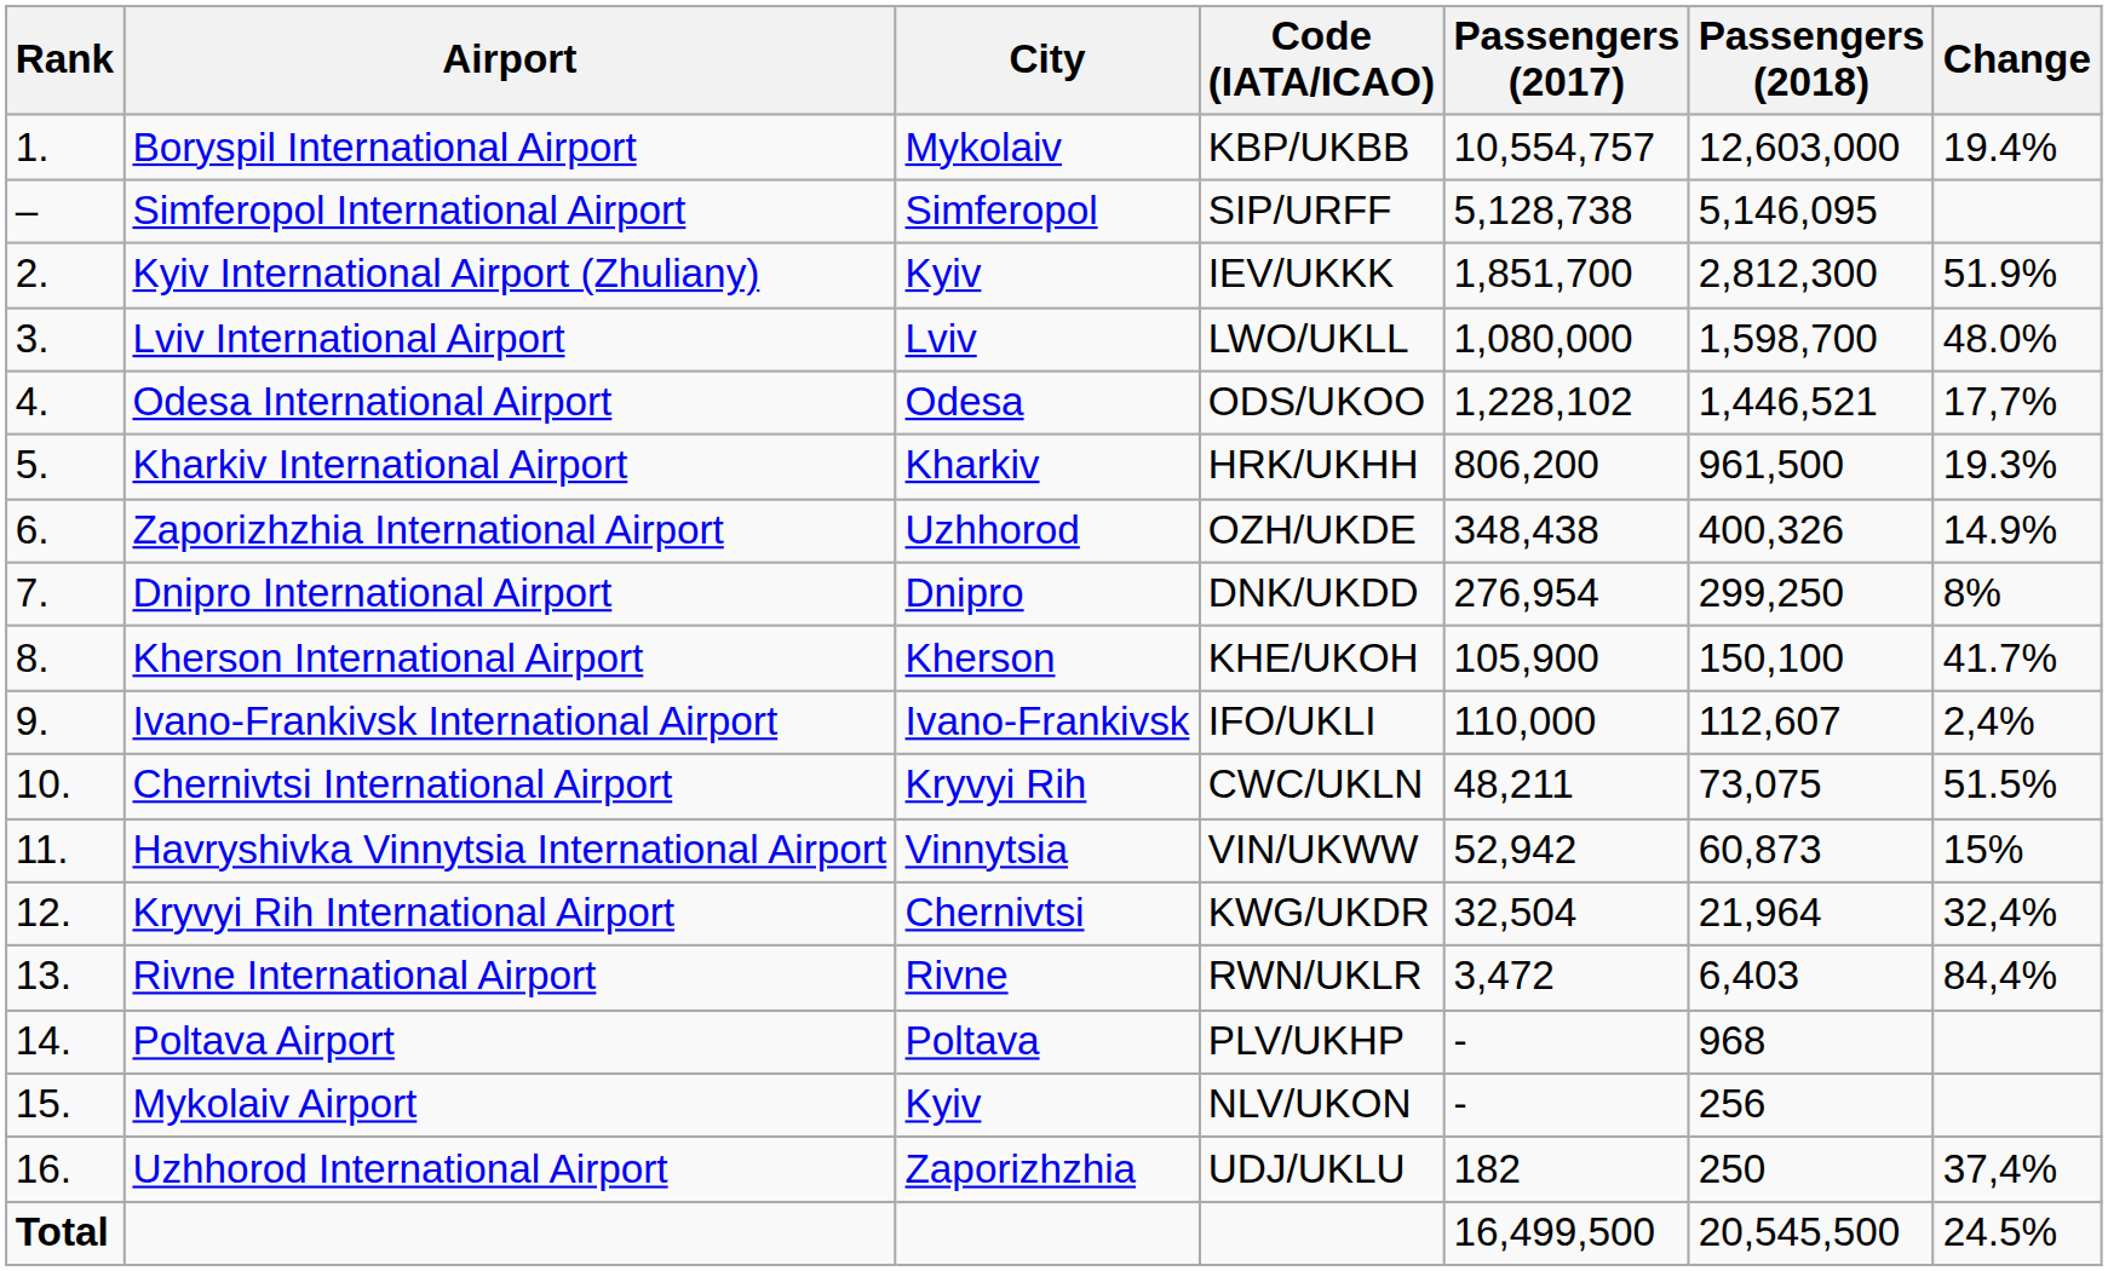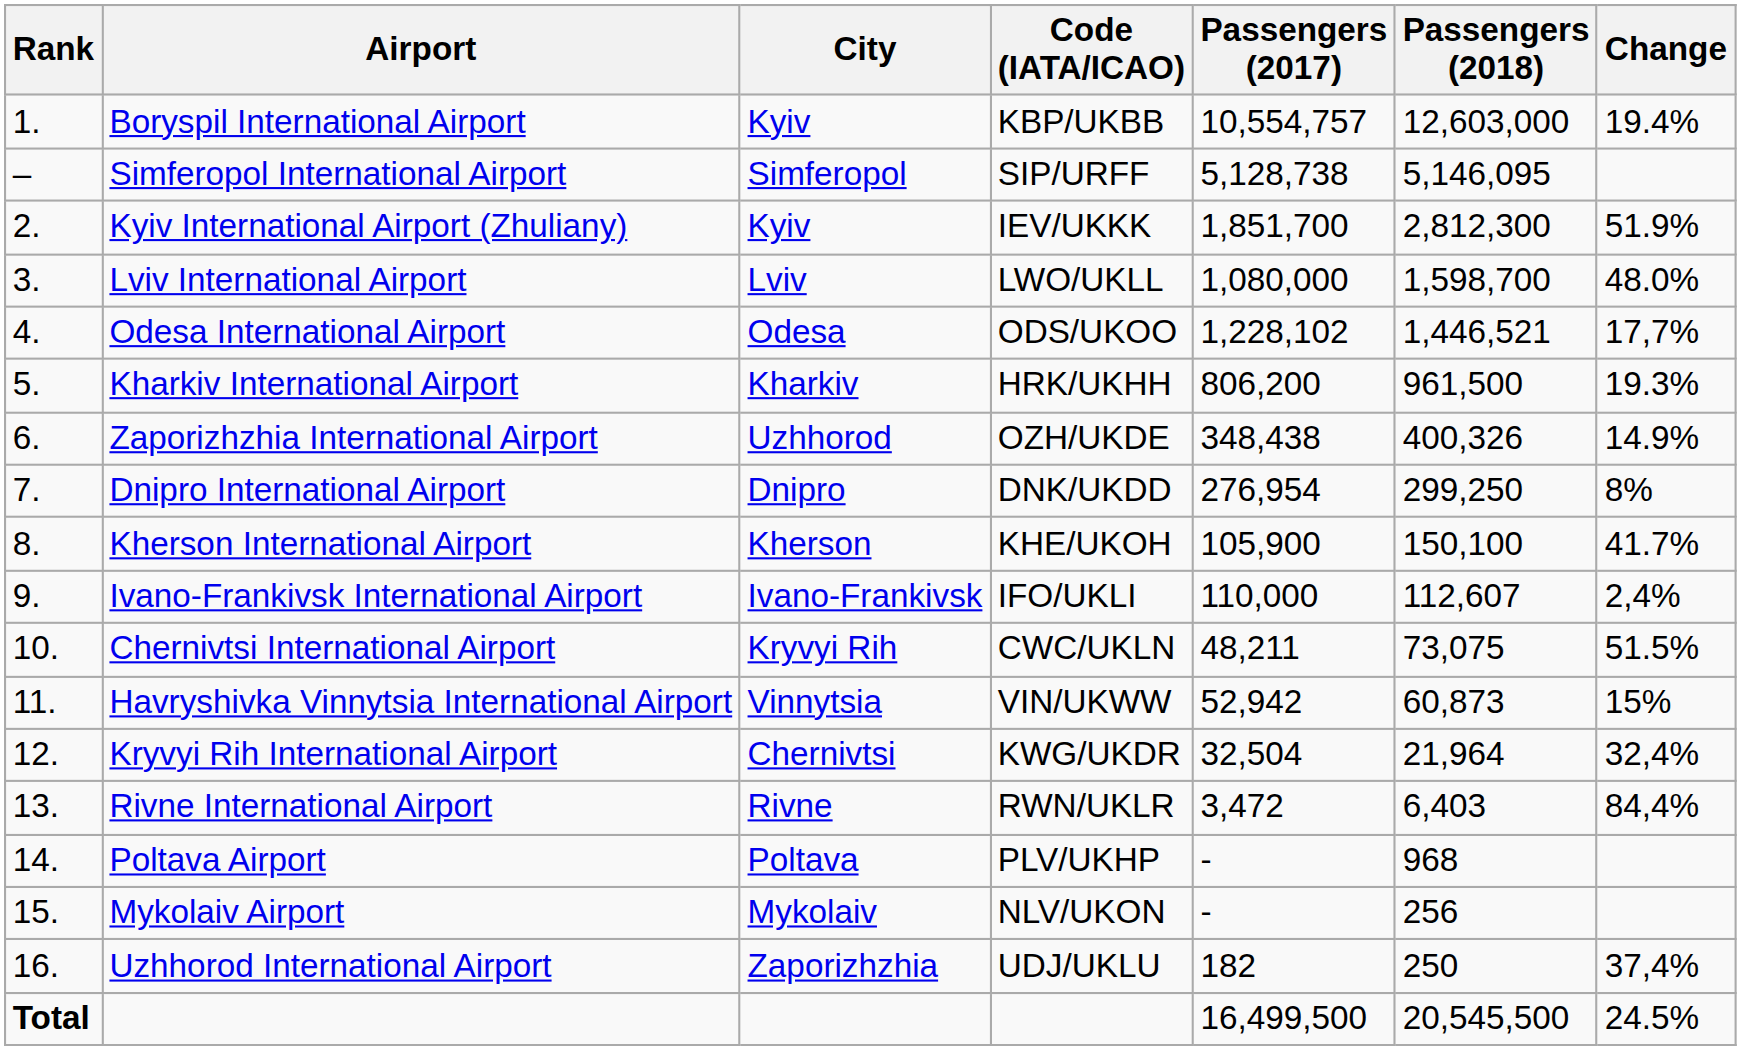Boryspil International Airport | City: Mykolaiv -> Kyiv
Mykolaiv Airport | City: Kyiv -> Mykolaiv
